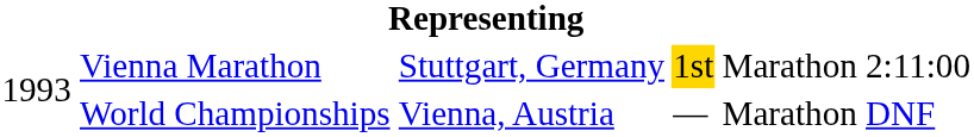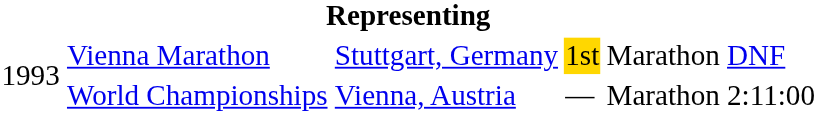Vienna Marathon | column 6: 2:11:00 -> DNF
World Championships | column 6: DNF -> 2:11:00
